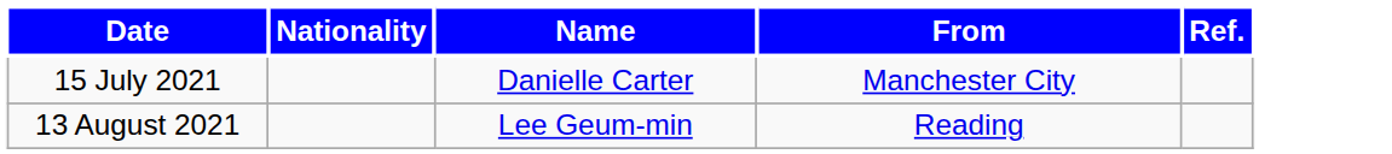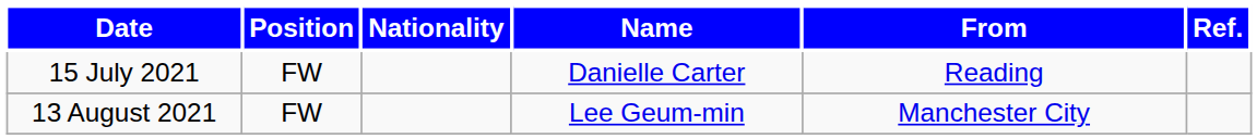+ column: Position | FW | FW
15 July 2021 | From: Manchester City -> Reading
13 August 2021 | From: Reading -> Manchester City
